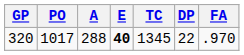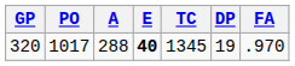320 | DP: 22 -> 19
